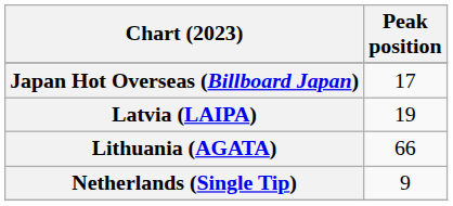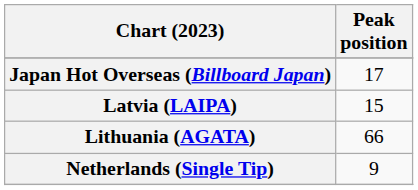Latvia (LAIPA) | Peak position: 19 -> 15
